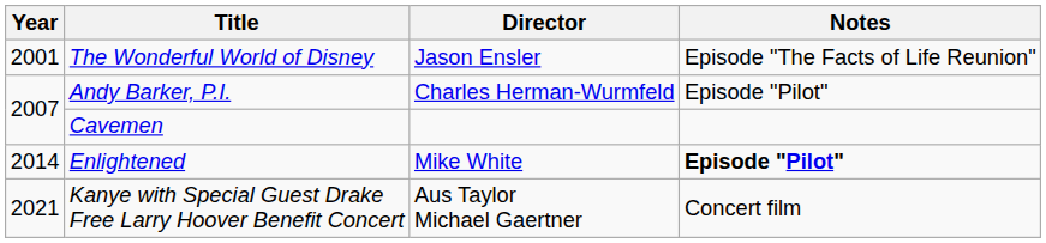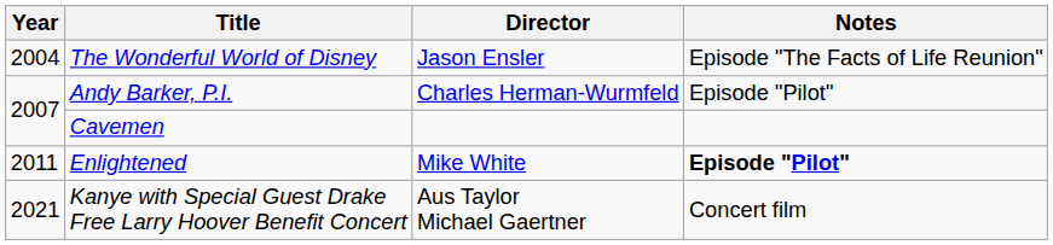The Wonderful World of Disney | Year: 2001 -> 2004
Enlightened | Year: 2014 -> 2011
